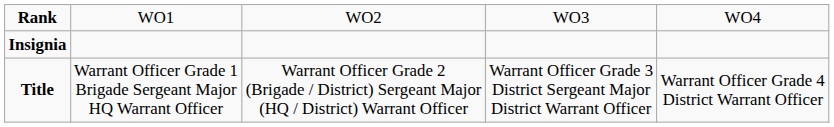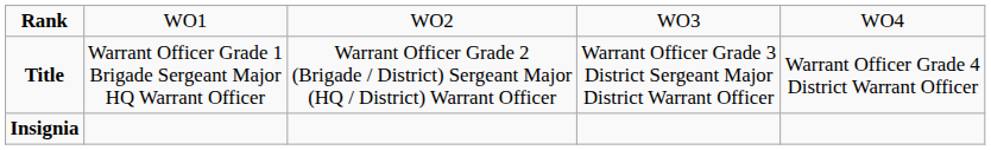rows swapped: Insignia <-> Title
